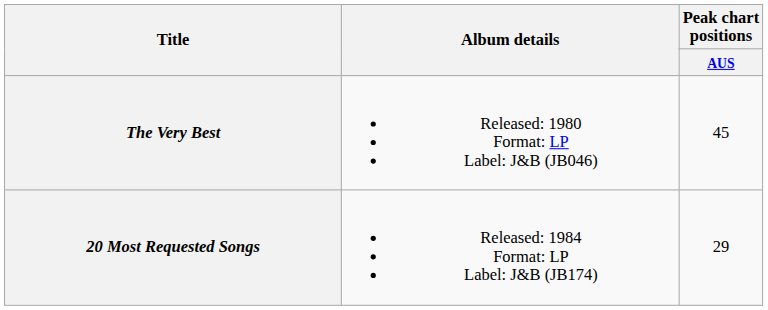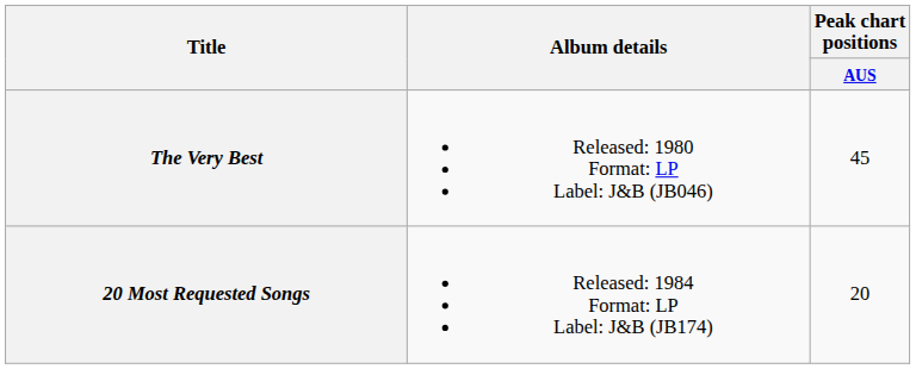20 Most Requested Songs | Peak chart positions / AUS: 29 -> 20
